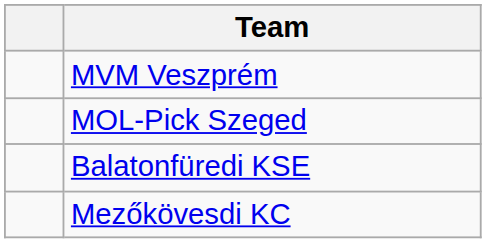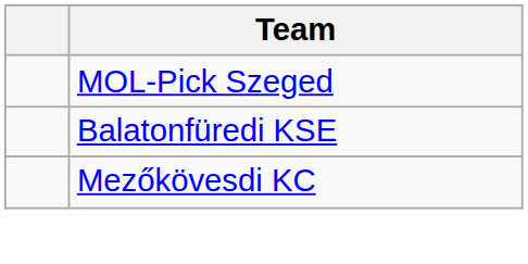- row: MVM Veszprém
